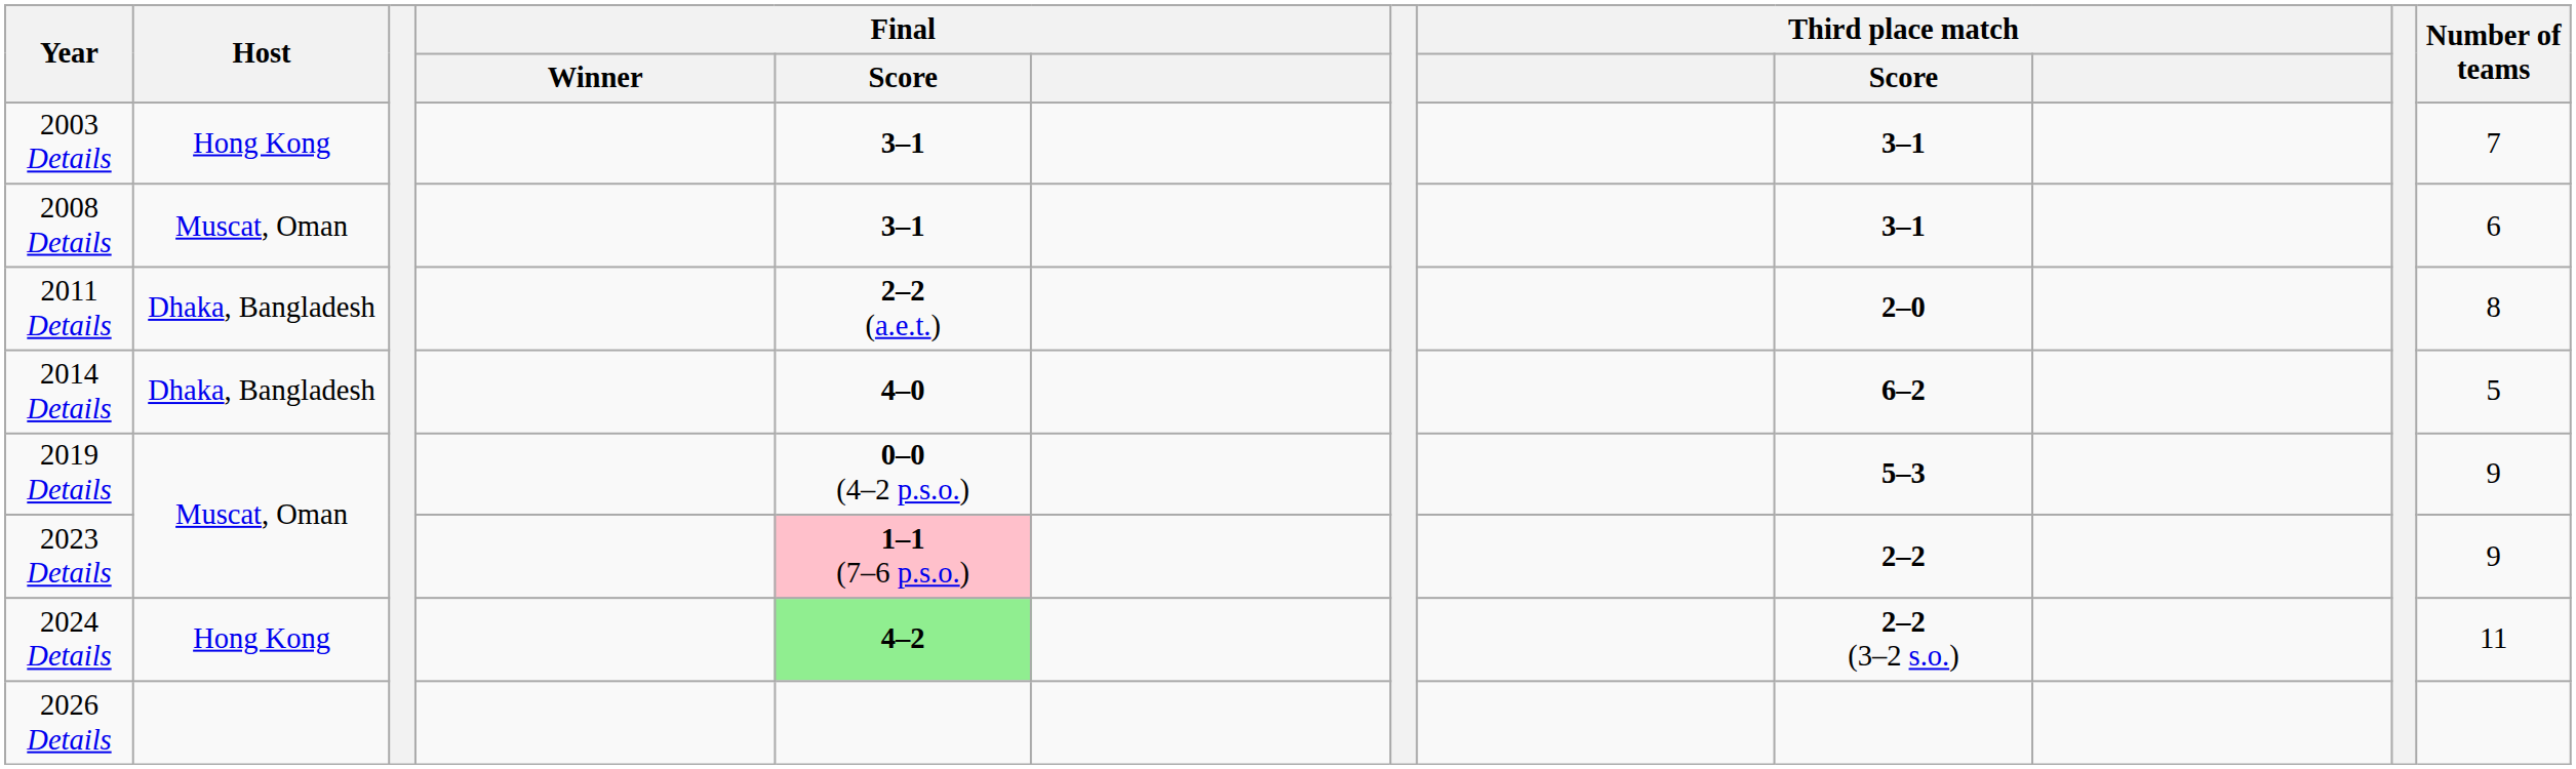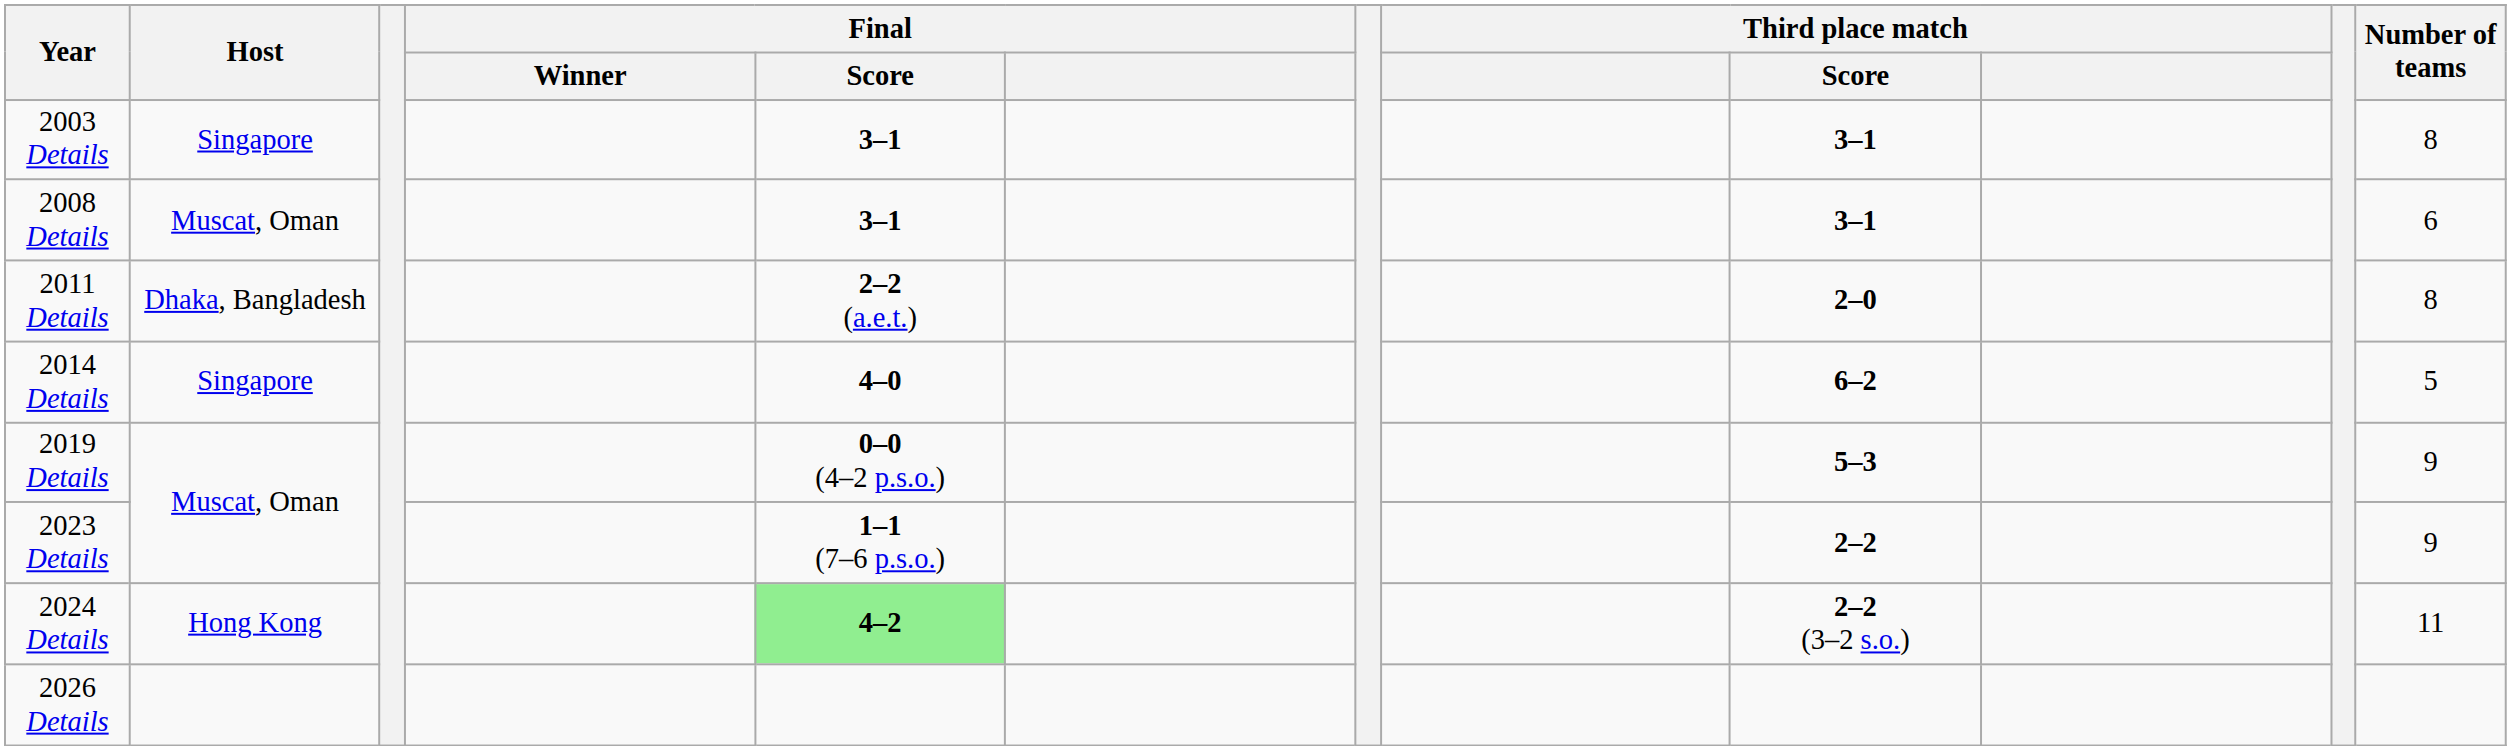2003 Details | Host: Hong Kong -> Singapore
2003 Details | Number of teams: 7 -> 8
2014 Details | Host: Dhaka, Bangladesh -> Singapore
2023 Details | Final / Score: pink background -> no background
